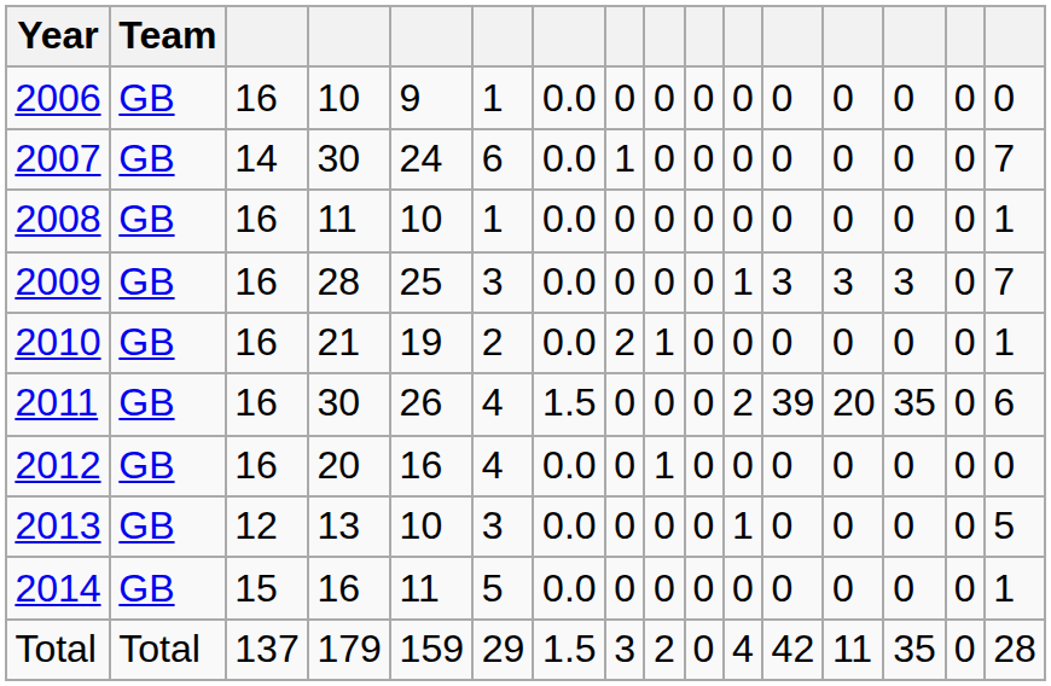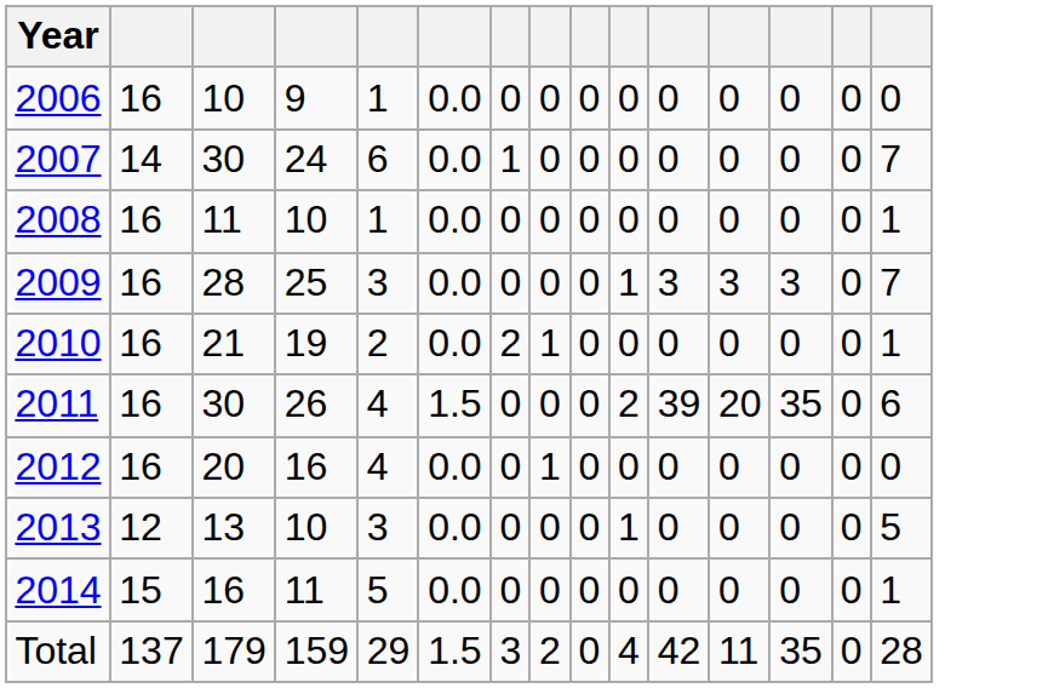- column: Team | GB | GB | GB | GB | GB | GB | GB | GB | GB | Total
